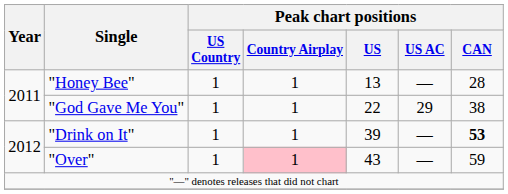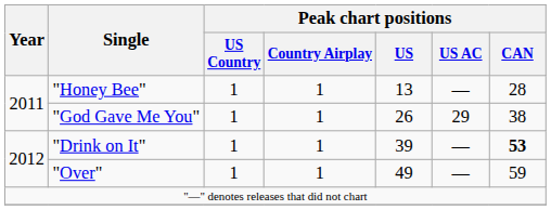"God Gave Me You" | Peak chart positions / US: 22 -> 26
"Over" | Peak chart positions / Country Airplay: pink background -> no background
"Over" | Peak chart positions / US: 43 -> 49
